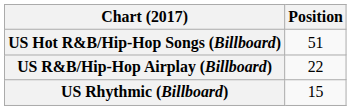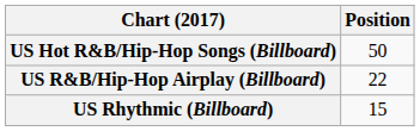US Hot R&B/Hip-Hop Songs (Billboard) | Position: 51 -> 50
